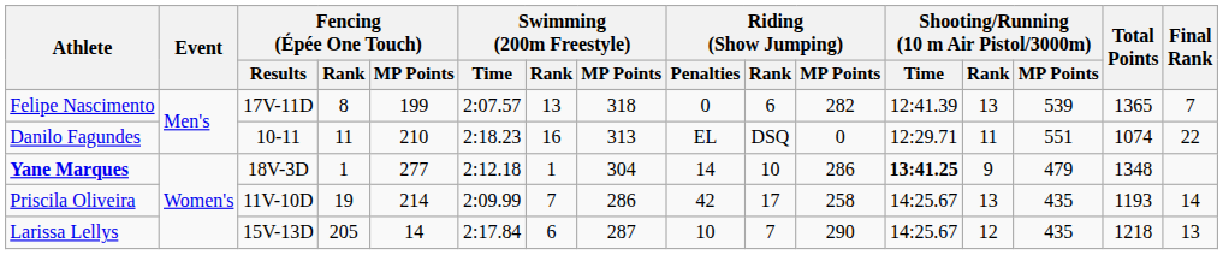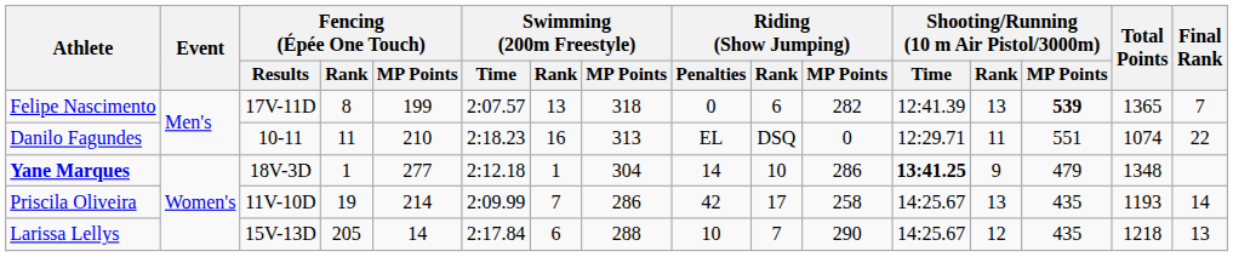Felipe Nascimento | Shooting/Running (10 m Air Pistol/3000m) / MP Points: normal -> bold
Larissa Lellys | Swimming (200m Freestyle) / MP Points: 287 -> 288
